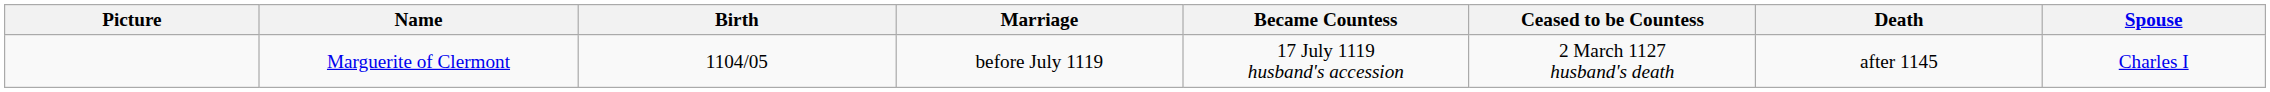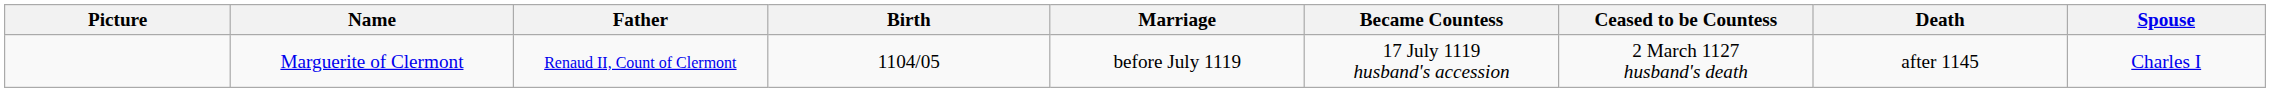+ column: Father | Renaud II, Count of Clermont
